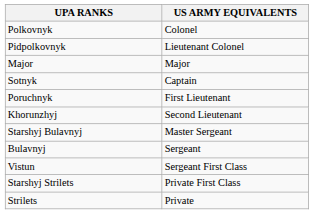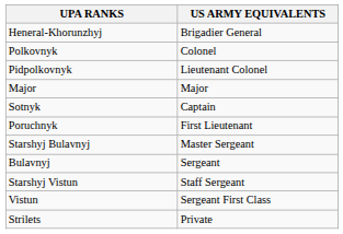+ row: Heneral-Khorunzhyj | Brigadier General
- row: Khorunzhyj | Second Lieutenant
+ row: Starshyj Vistun | Staff Sergeant
- row: Starshyj Strilets | Private First Class
